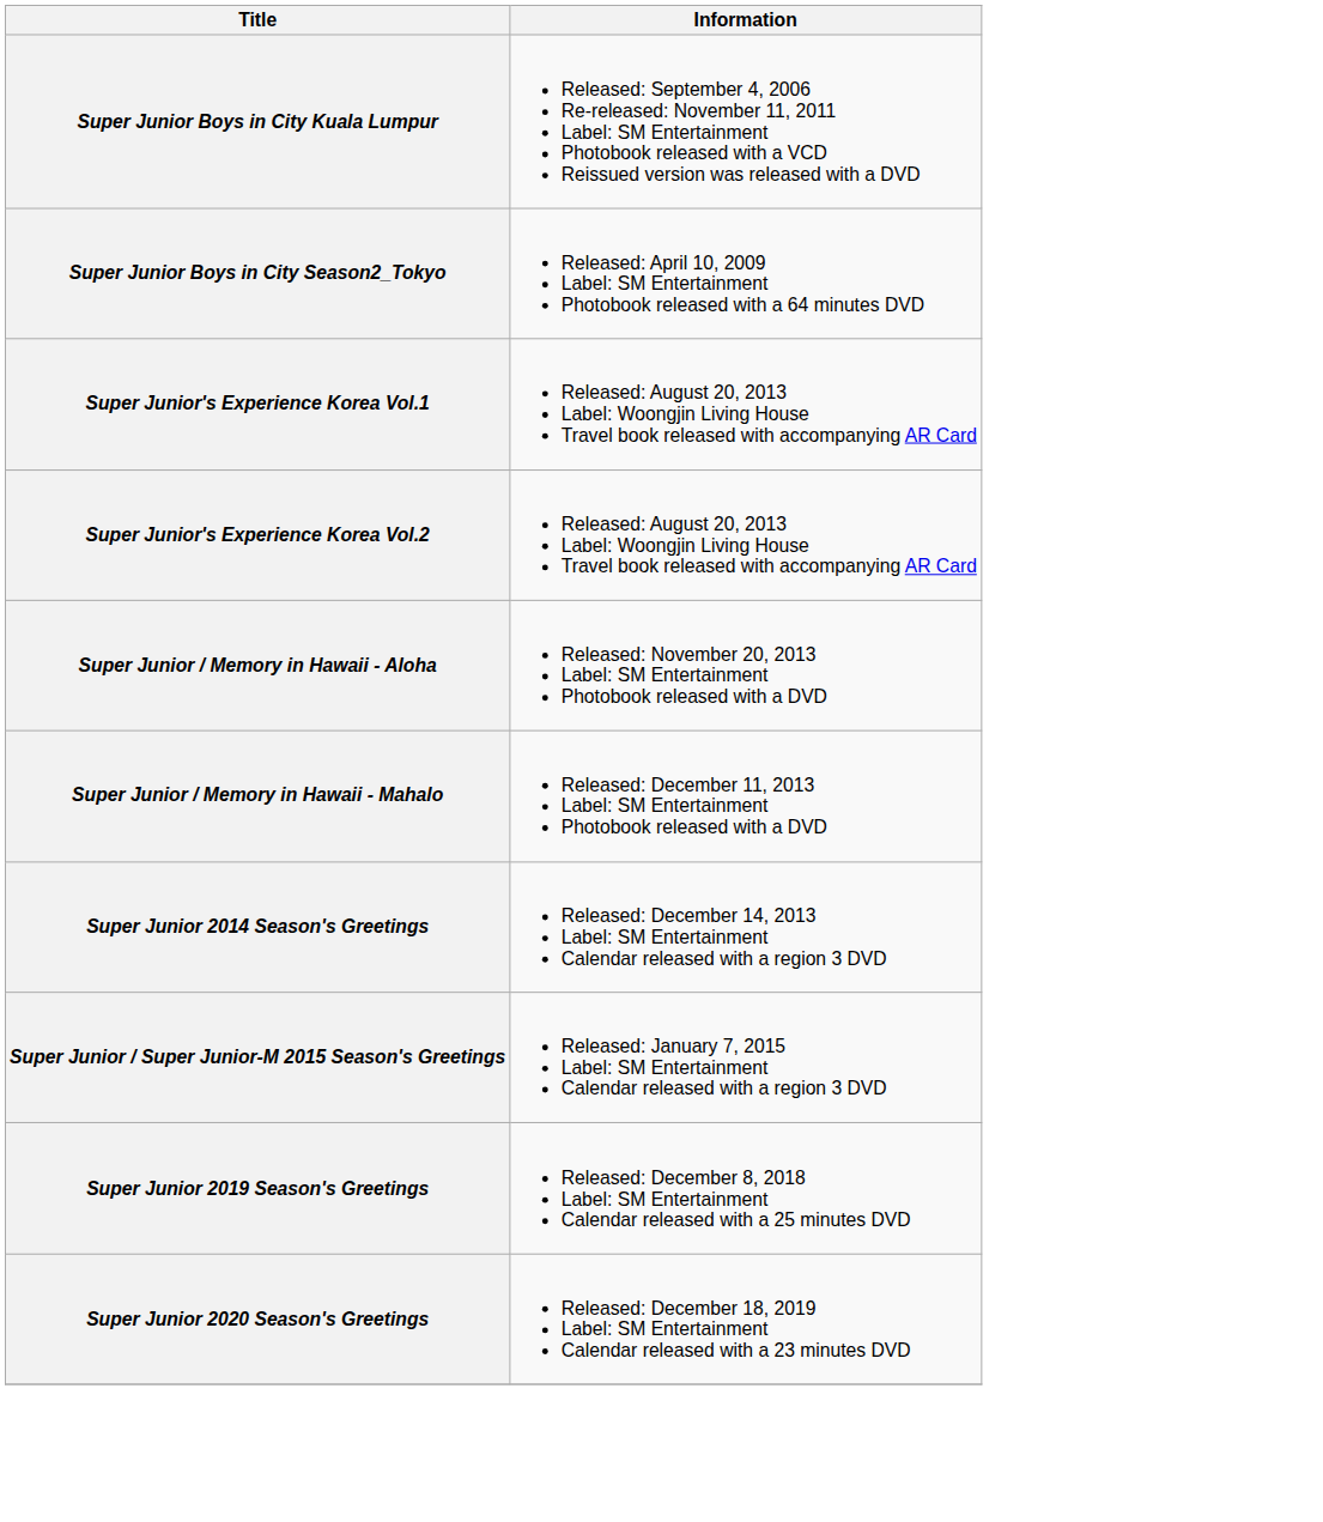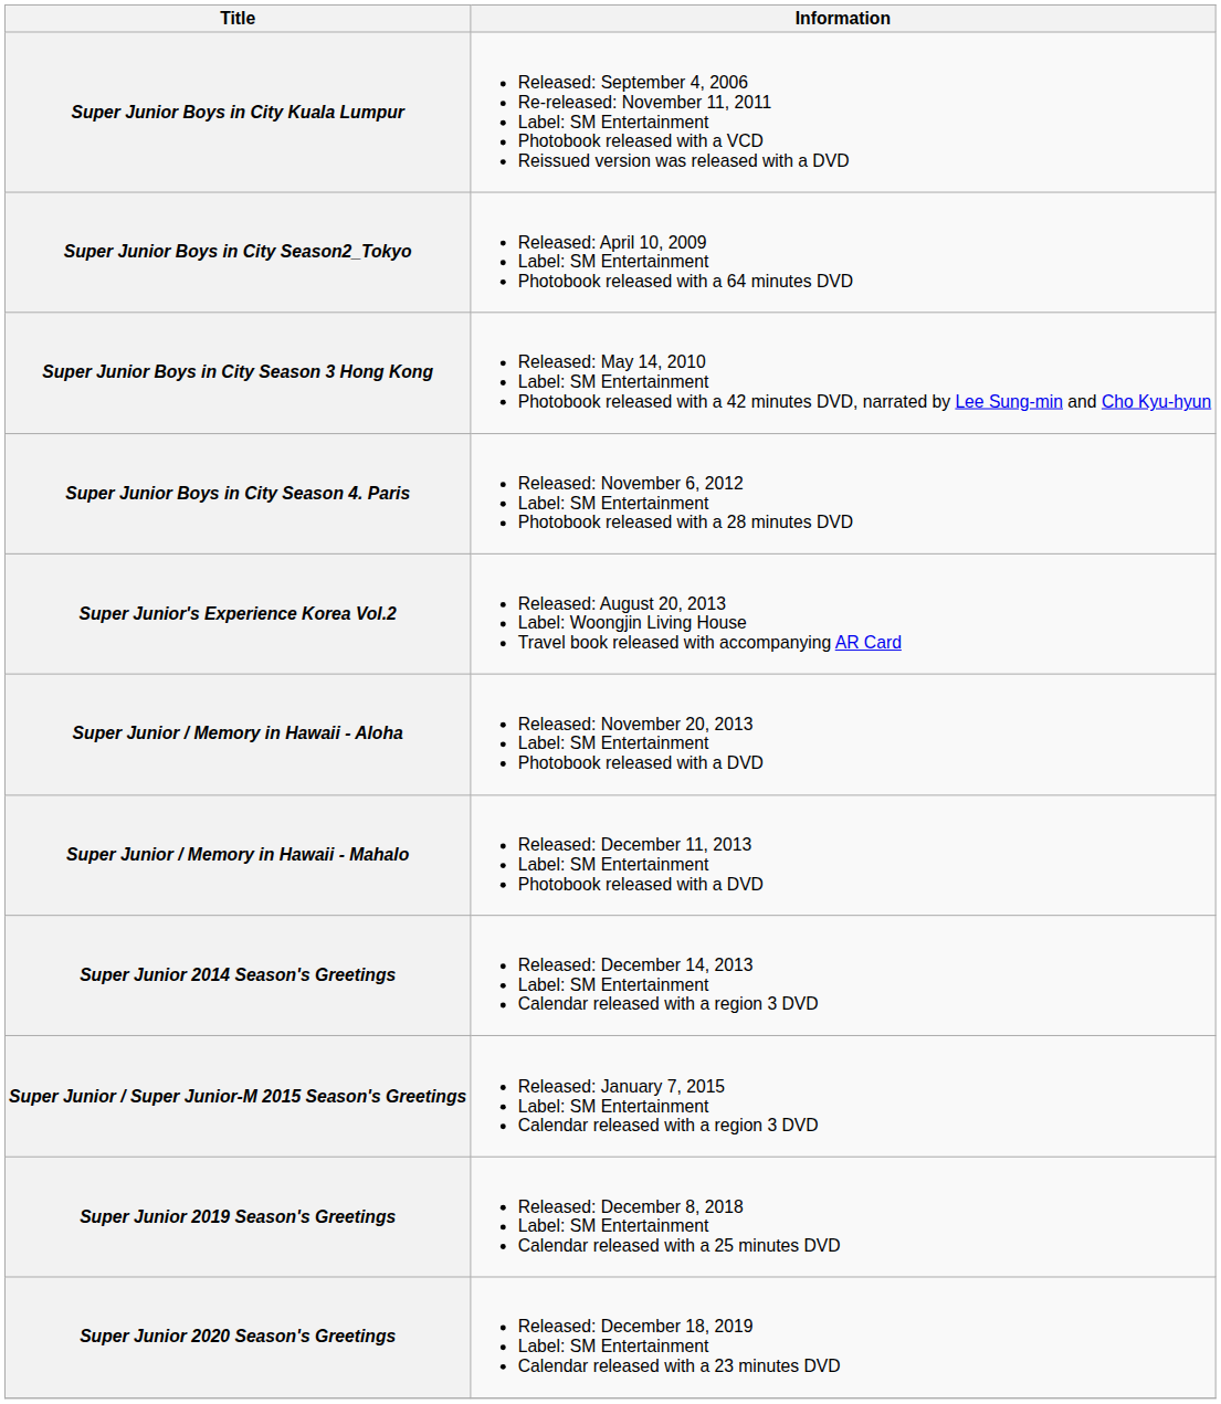+ row: Super Junior Boys in City Season 3 Hong Kong | Released: May 14, 2010 Label: SM Entertainment Photobook released with a 42 minutes DVD, narrated by Lee Sung-min and Cho Kyu-hyun
+ row: Super Junior Boys in City Season 4. Paris | Released: November 6, 2012 Label: SM Entertainment Photobook released with a 28 minutes DVD
- row: Super Junior's Experience Korea Vol.1 | Released: August 20, 2013 Label: Woongjin Living House Travel book released with accompanying AR Card
